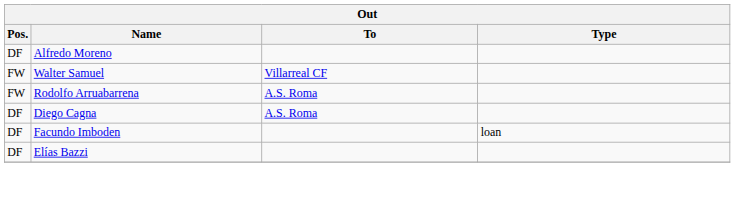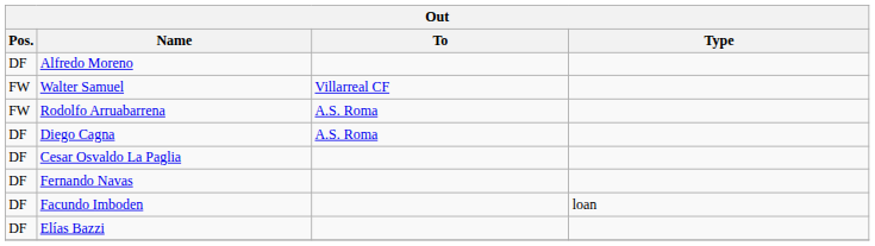+ row: DF | Cesar Osvaldo La Paglia
+ row: DF | Fernando Navas
